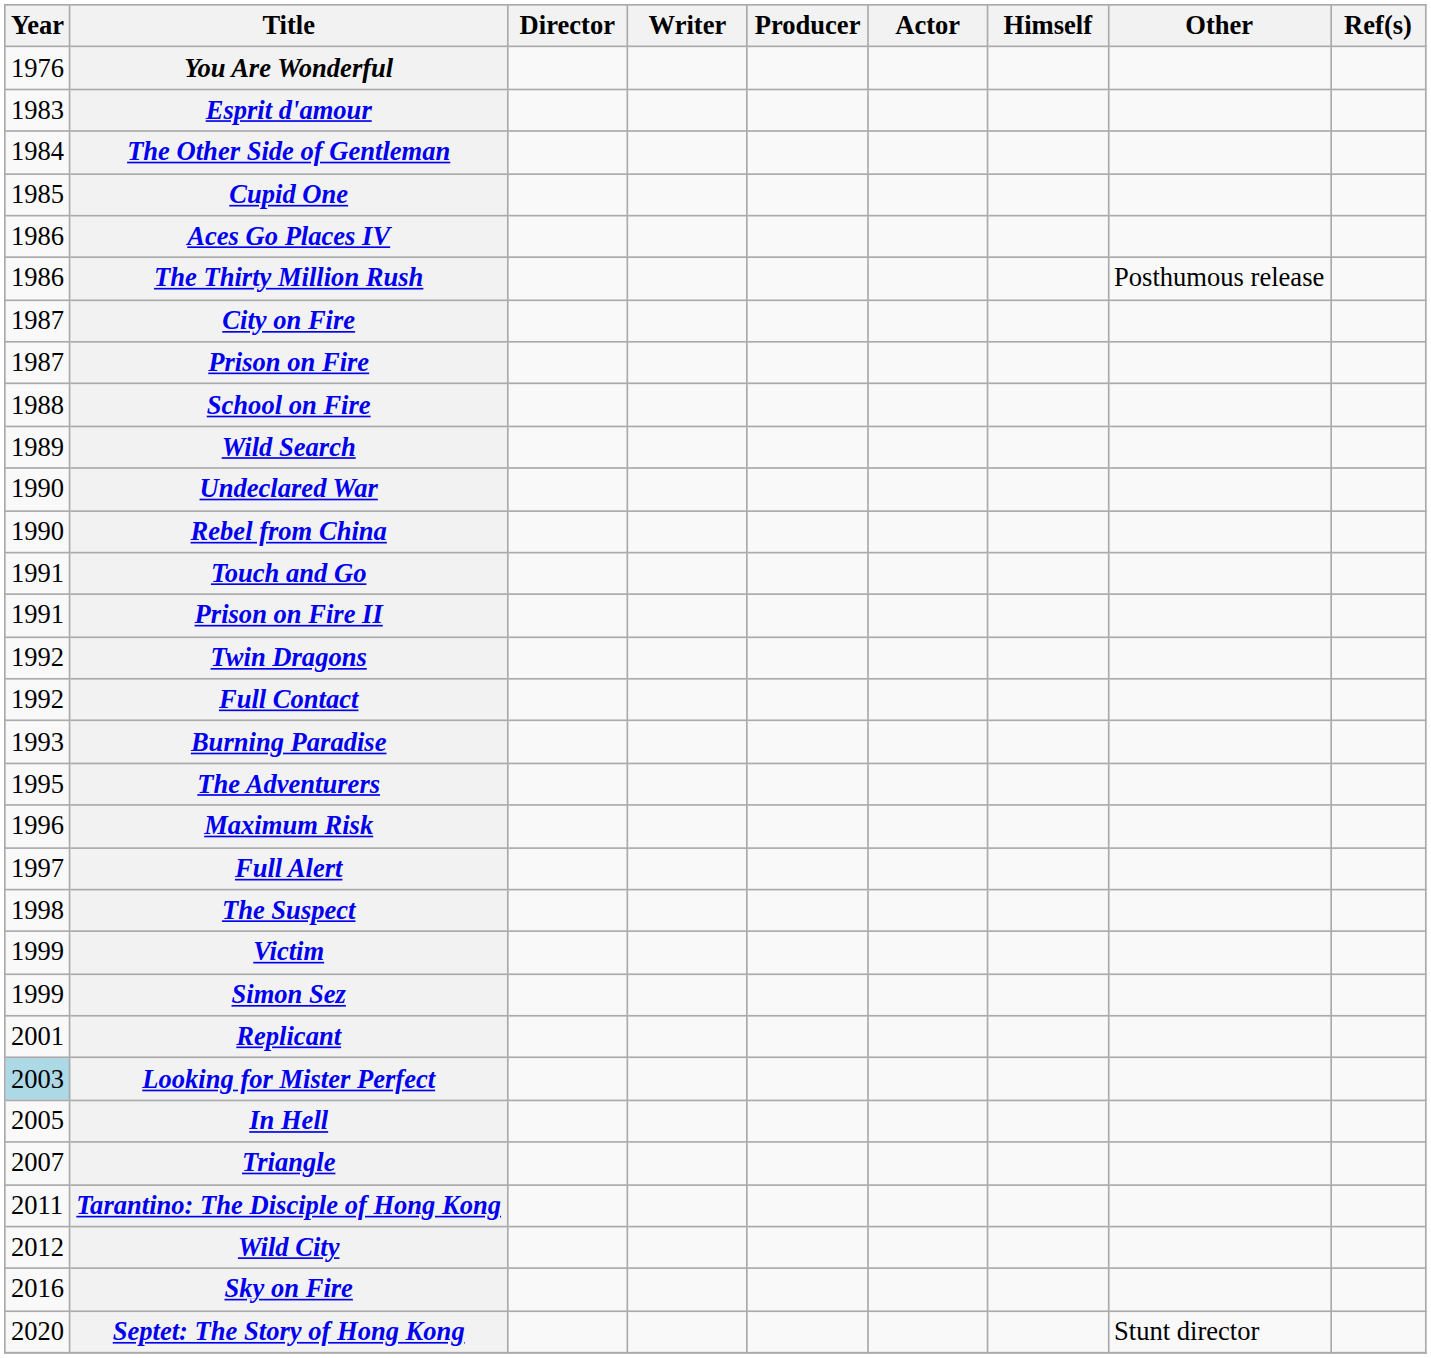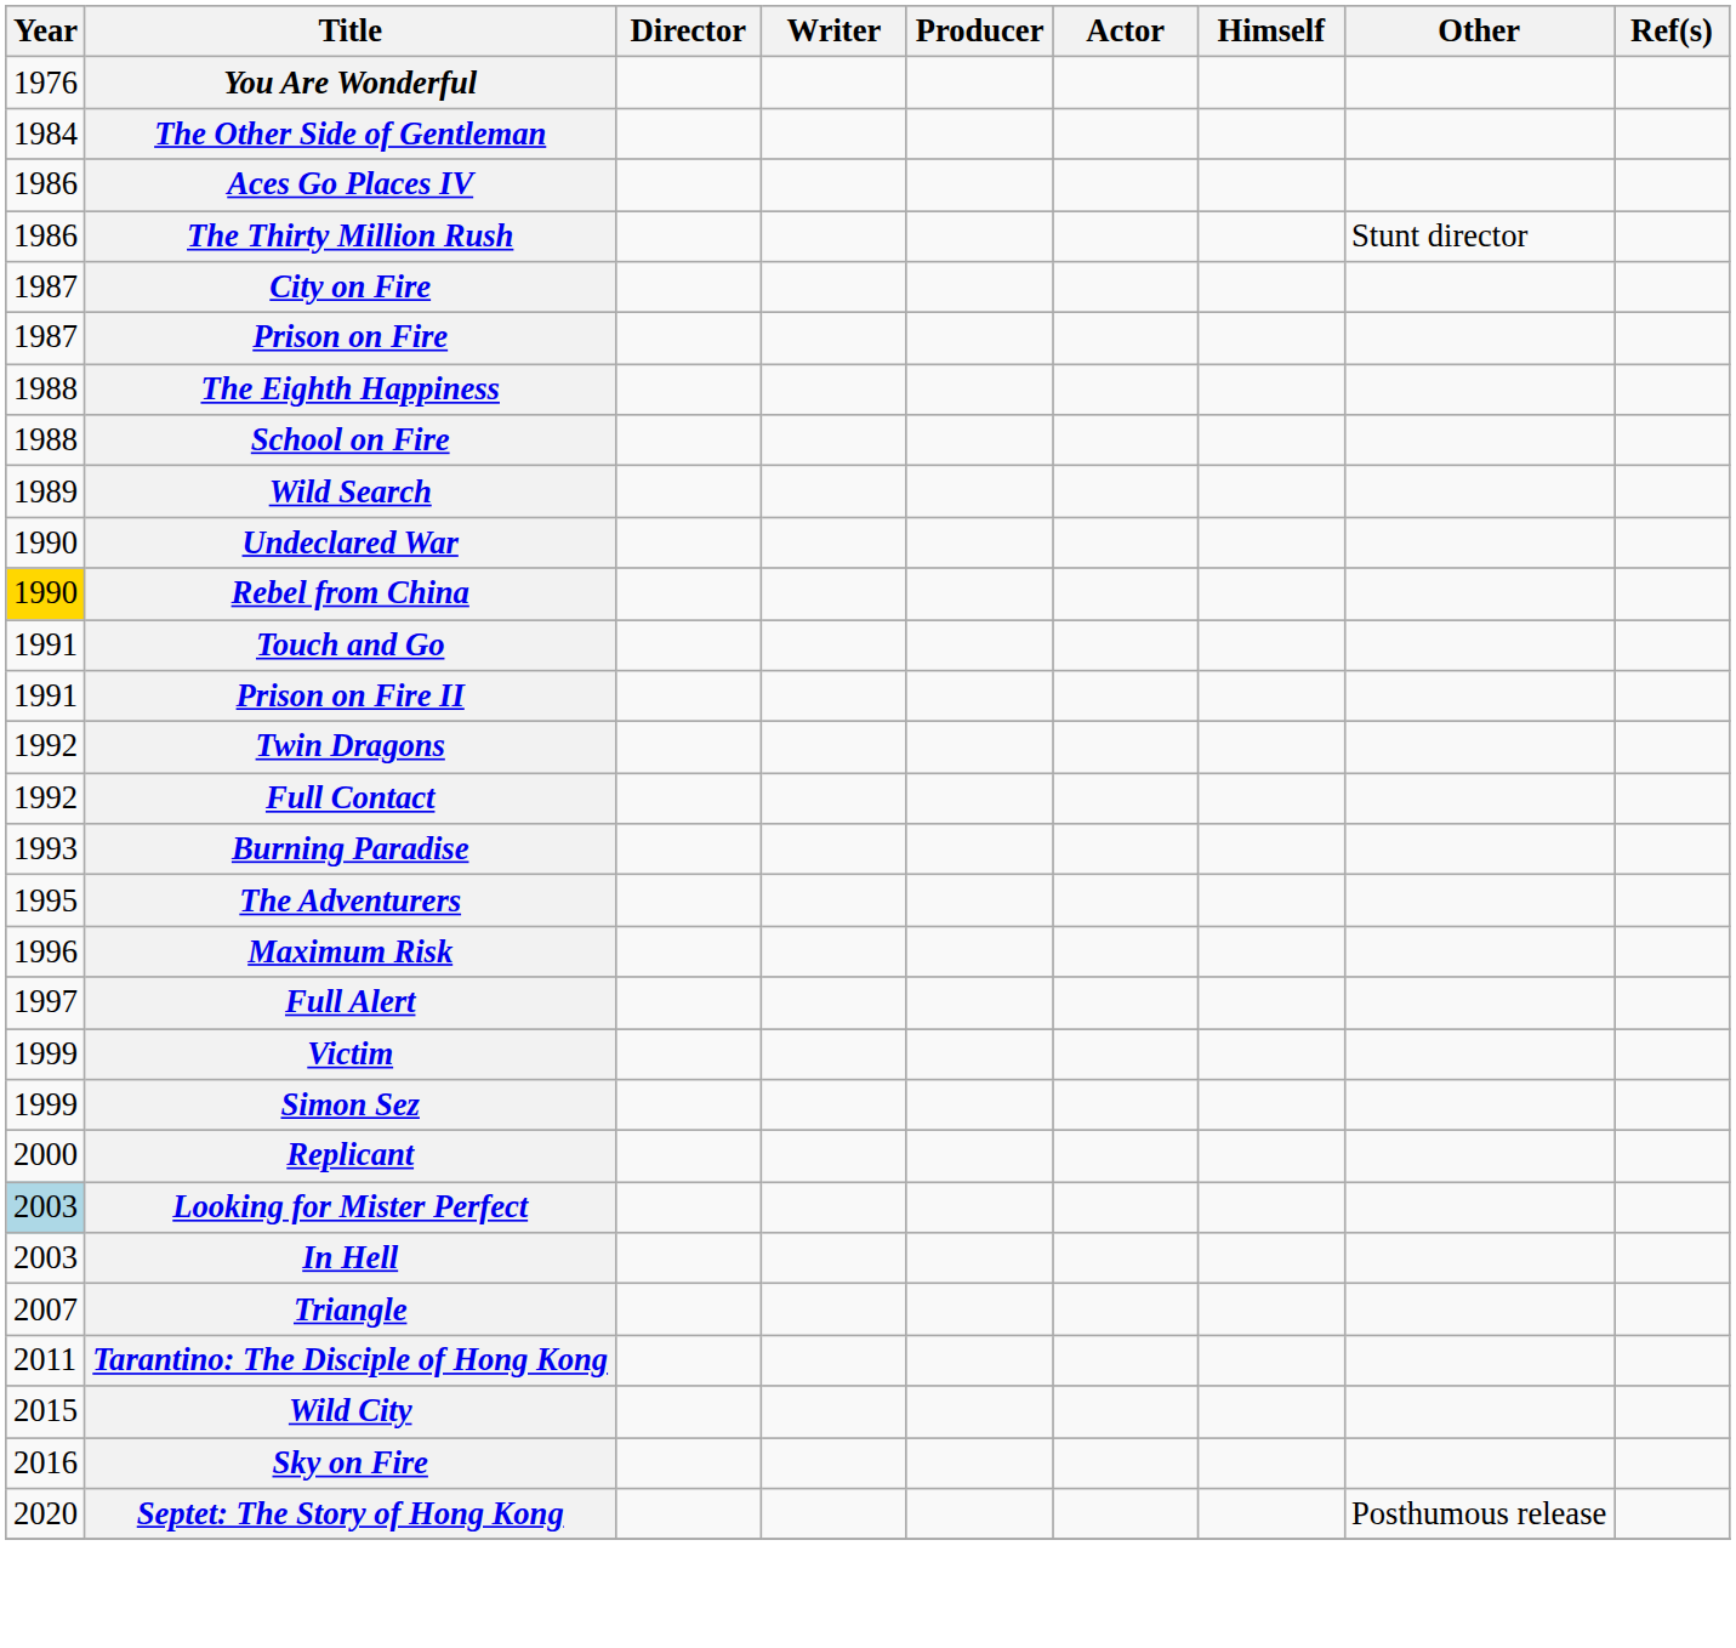- row: 1983 | Esprit d'amour
- row: 1985 | Cupid One
The Thirty Million Rush | Other: Posthumous release -> Stunt director
+ row: 1988 | The Eighth Happiness
Rebel from China | Year: no background -> gold background
- row: 1998 | The Suspect
Replicant | Year: 2001 -> 2000
In Hell | Year: 2005 -> 2003
Wild City | Year: 2012 -> 2015
Septet: The Story of Hong Kong | Other: Stunt director -> Posthumous release
